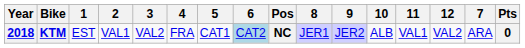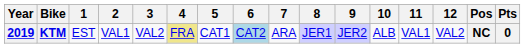columns swapped: 7 <-> Pos
KTM | Year: 2018 -> 2019
KTM | 4: no background -> khaki background
